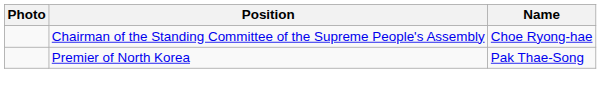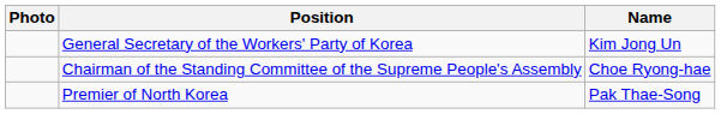+ row: General Secretary of the Workers' Party of Korea | Kim Jong Un
